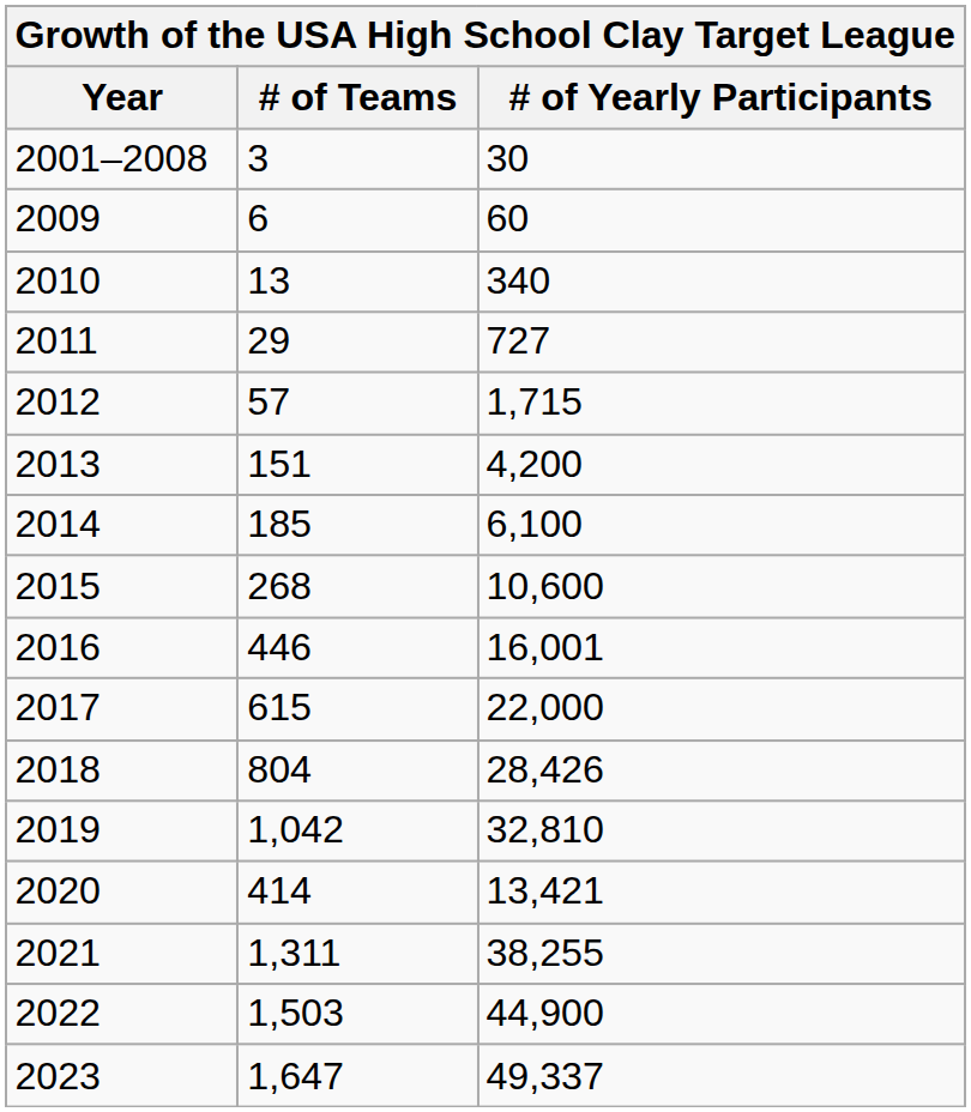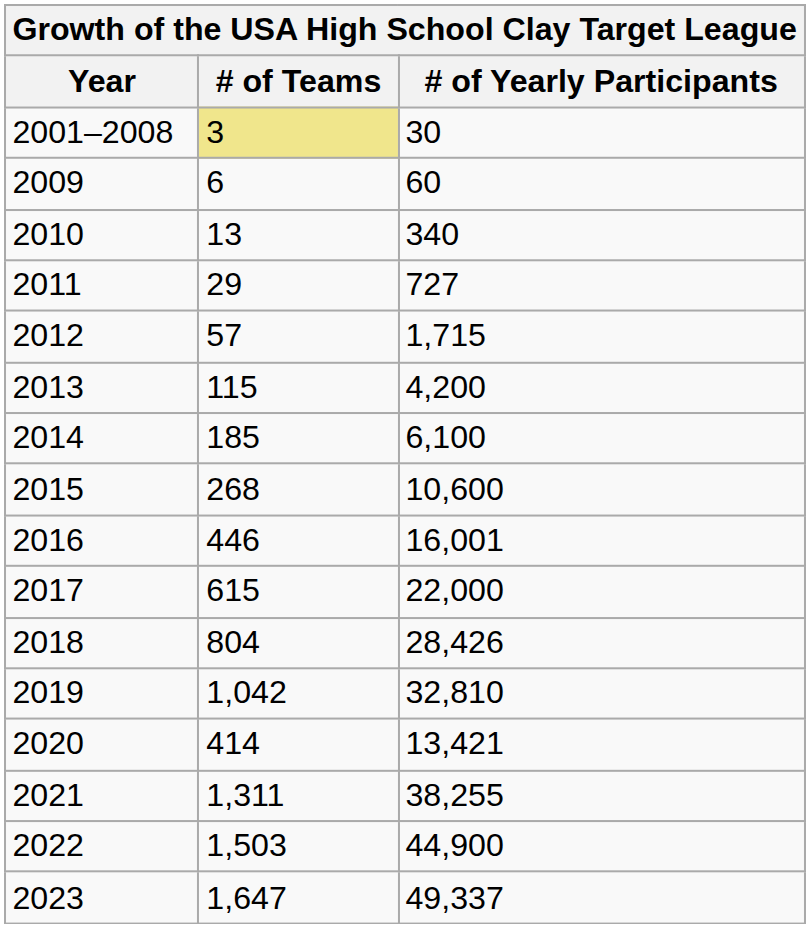2001–2008 | # of Teams: no background -> khaki background
2013 | # of Teams: 151 -> 115
